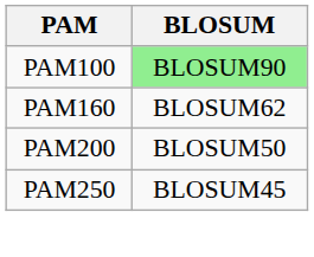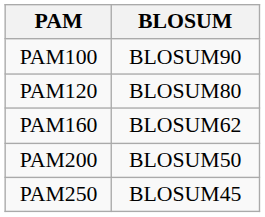PAM100 | BLOSUM: lightgreen background -> no background
+ row: PAM120 | BLOSUM80
